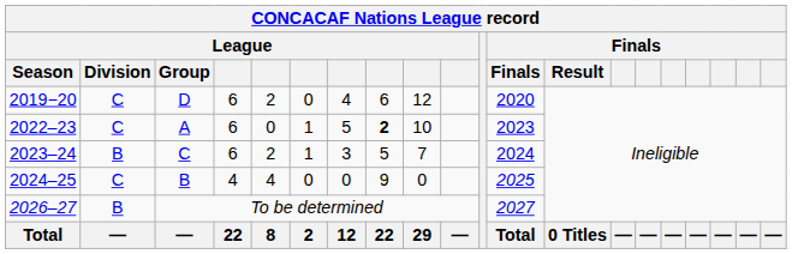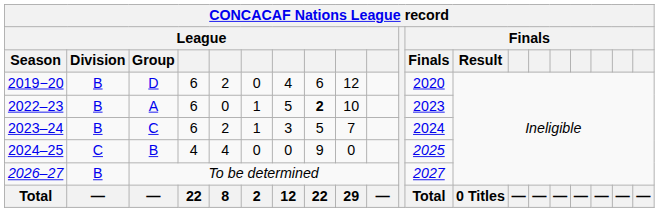2019−20 | League / Division: C -> B
2022–23 | League / Division: C -> B
